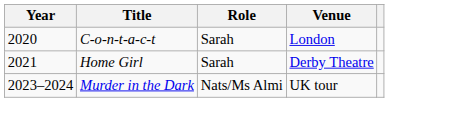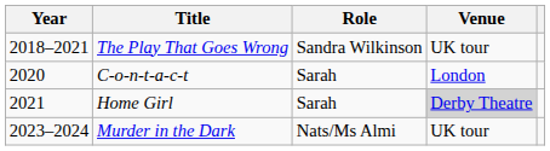+ row: 2018–2021 | The Play That Goes Wrong | Sandra Wilkinson | UK tour
Home Girl | Venue: no background -> lightgrey background
